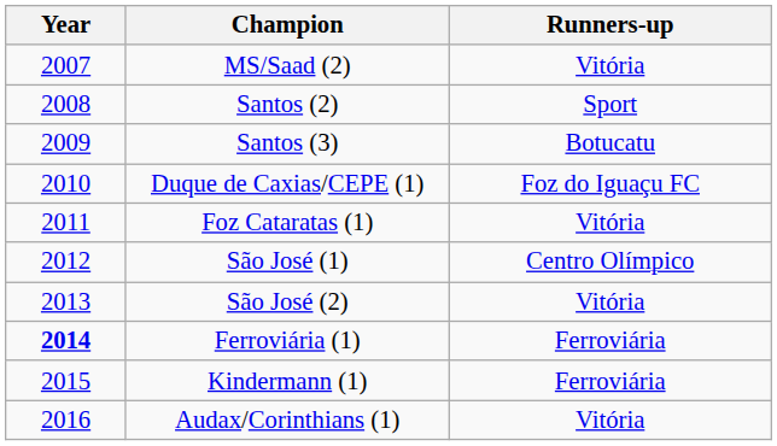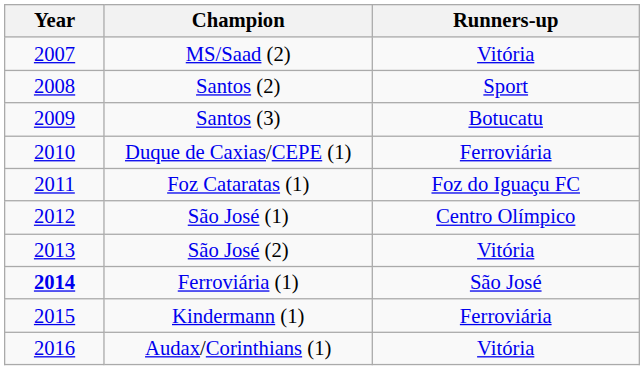Duque de Caxias/CEPE (1) | Runners-up: Foz do Iguaçu FC -> Ferroviária
Foz Cataratas (1) | Runners-up: Vitória -> Foz do Iguaçu FC
Ferroviária (1) | Runners-up: Ferroviária -> São José
